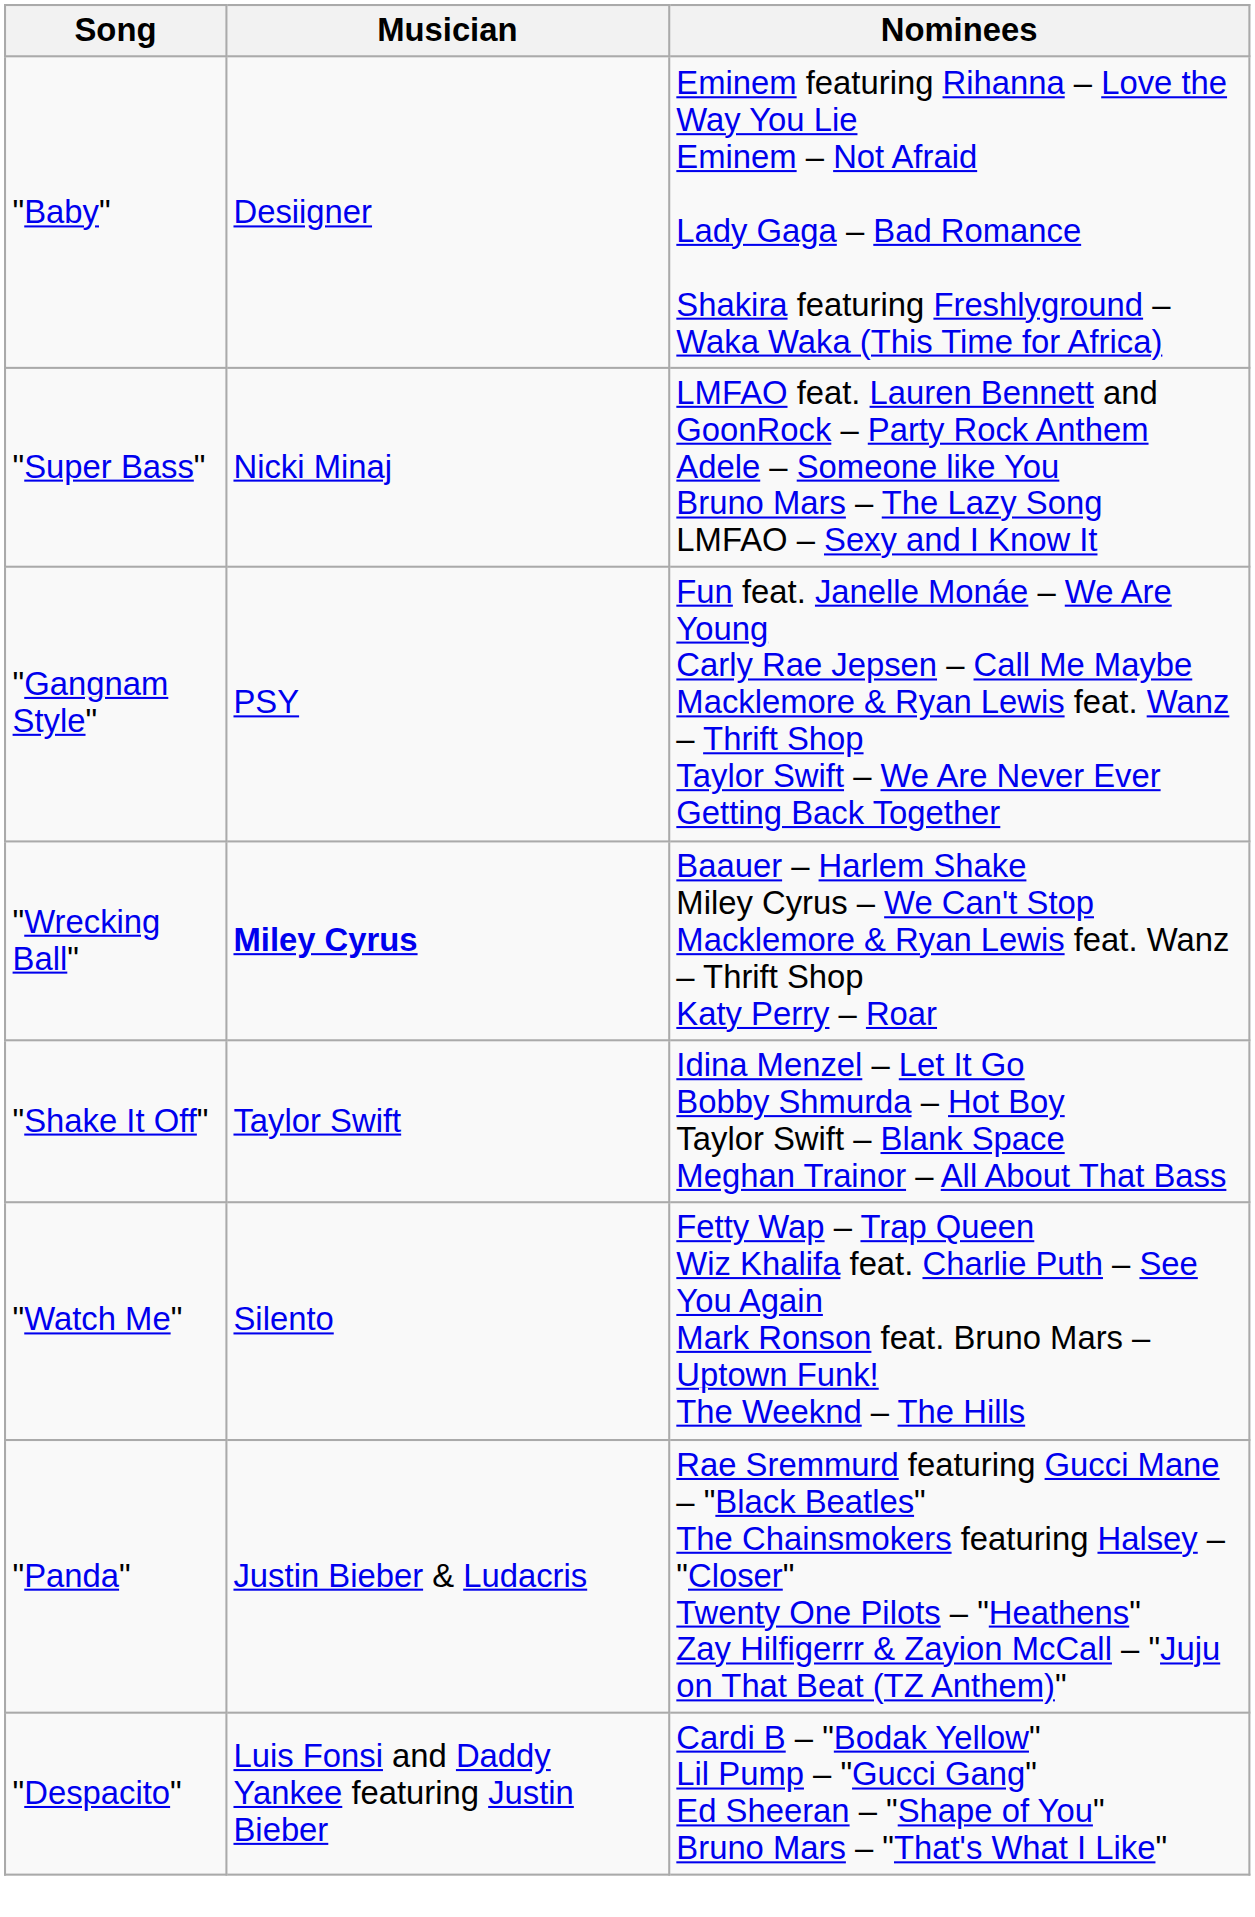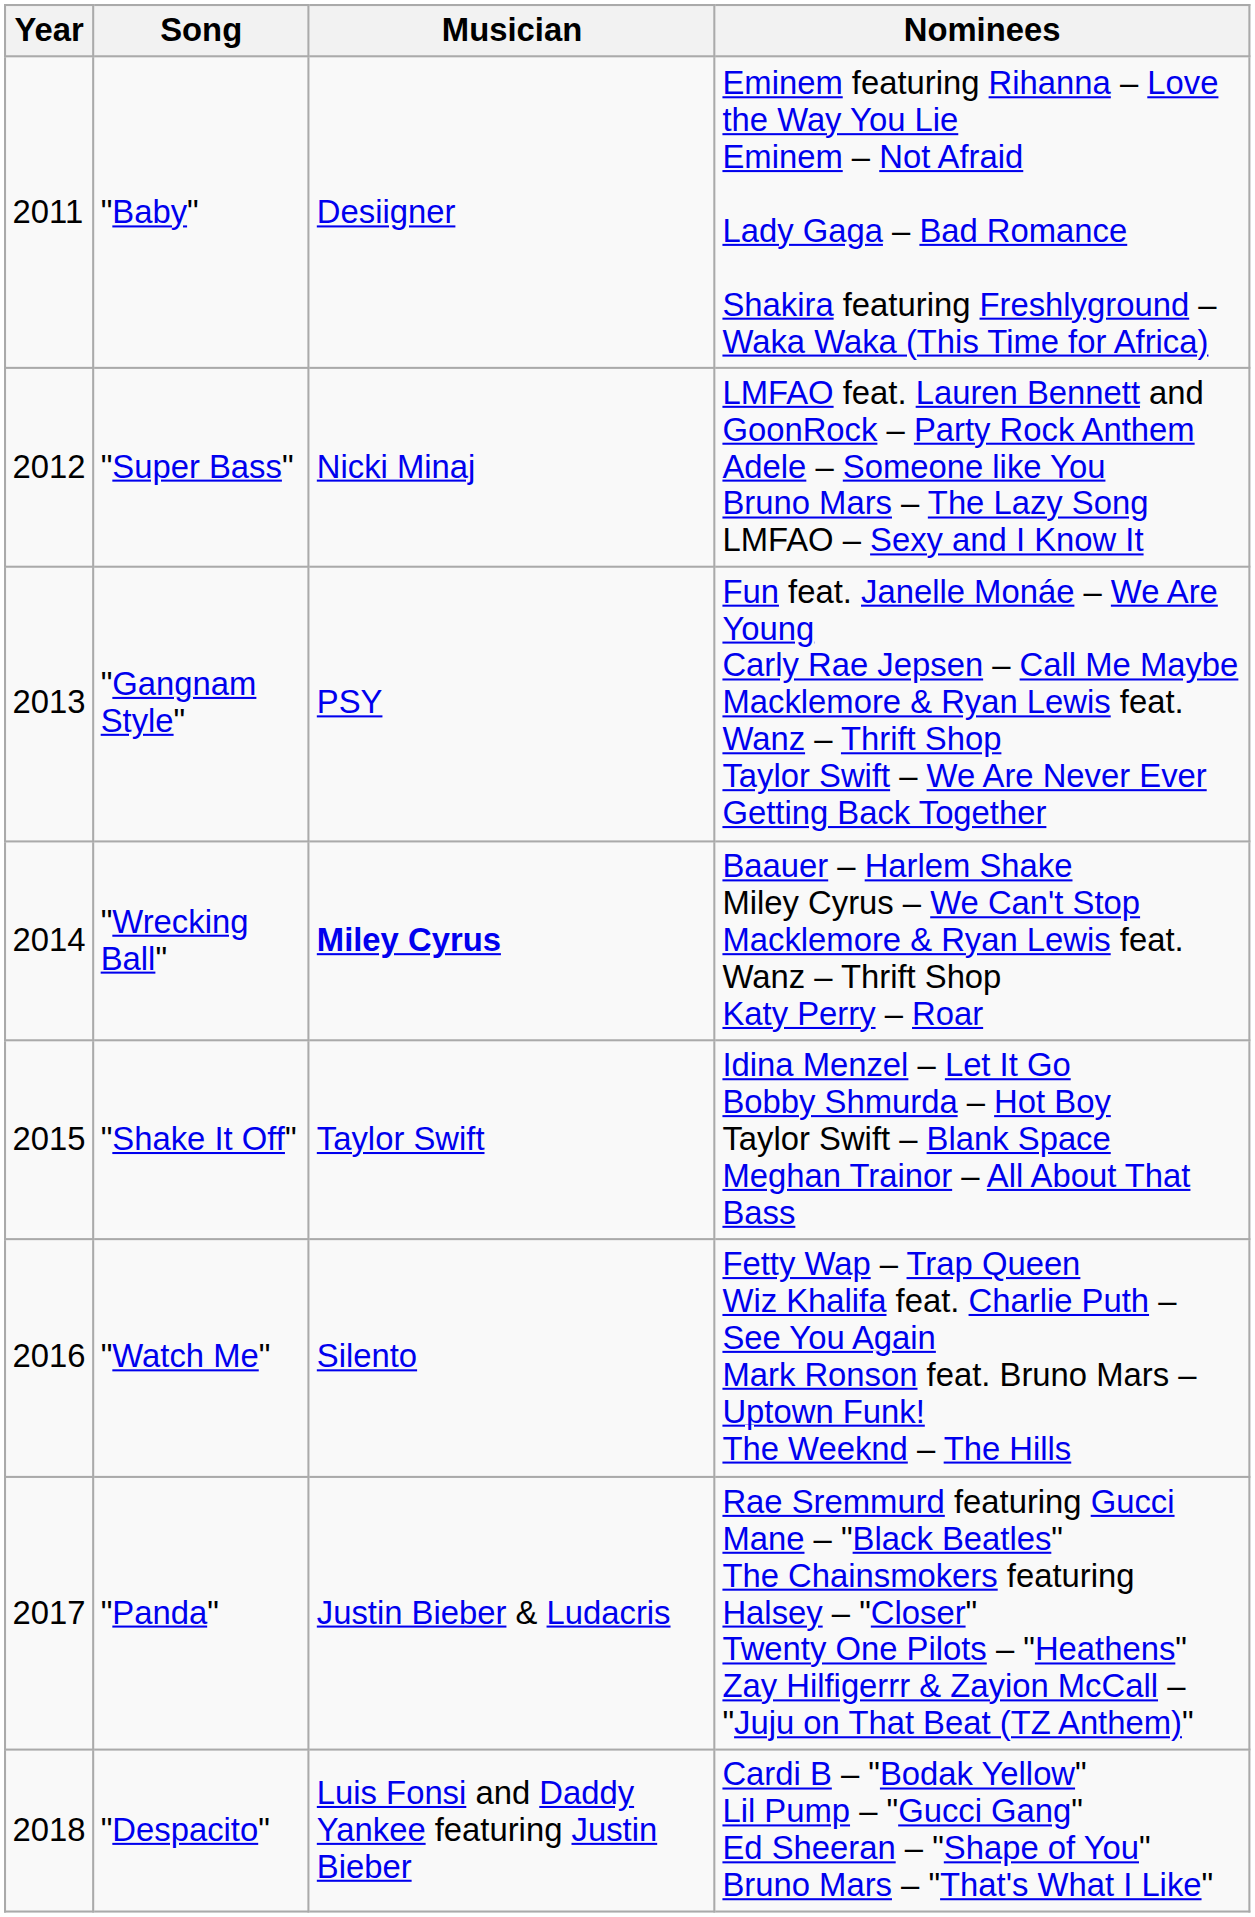+ column: Year | 2011 | 2012 | 2013 | 2014 | 2015 | 2016 | 2017 | 2018
